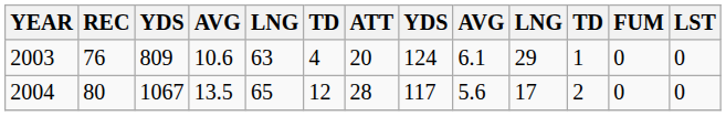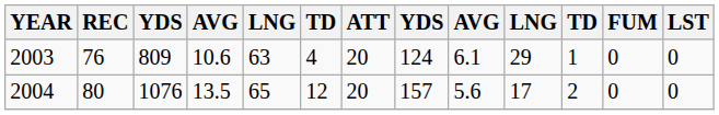2004 | column 3: 1067 -> 1076
2004 | ATT: 28 -> 20
2004 | column 8: 117 -> 157
